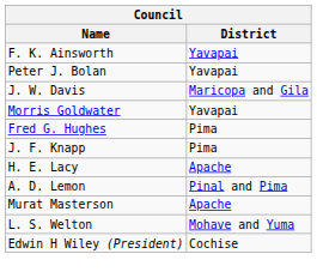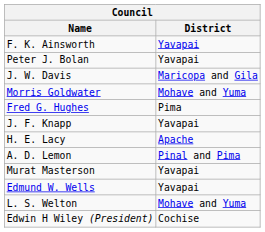Morris Goldwater | District: Yavapai -> Mohave and Yuma
J. F. Knapp | District: Pima -> Yavapai
Murat Masterson | District: Apache -> Yavapai
+ row: Edmund W. Wells | Yavapai
